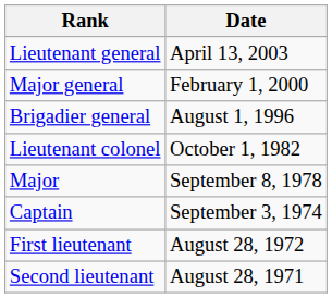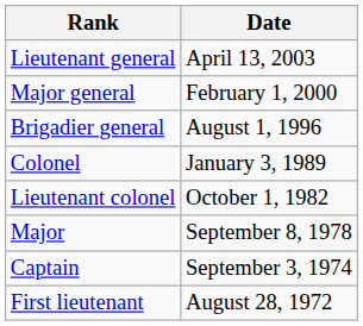+ row: Colonel | January 3, 1989
- row: Second lieutenant | August 28, 1971
